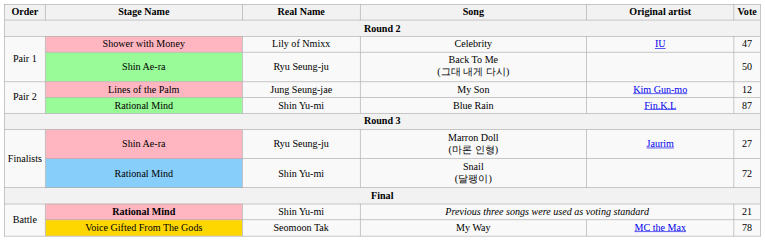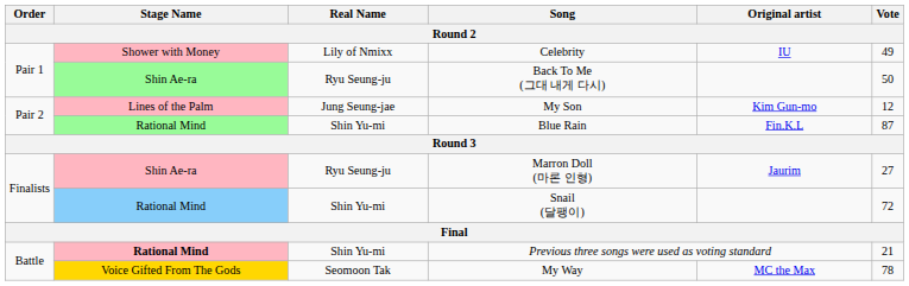Celebrity | Vote: 47 -> 49
